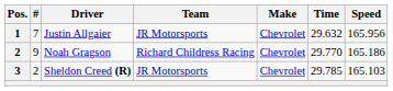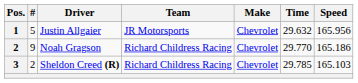Justin Allgaier | #: 7 -> 5
Sheldon Creed (R) | Team: JR Motorsports -> Richard Childress Racing
